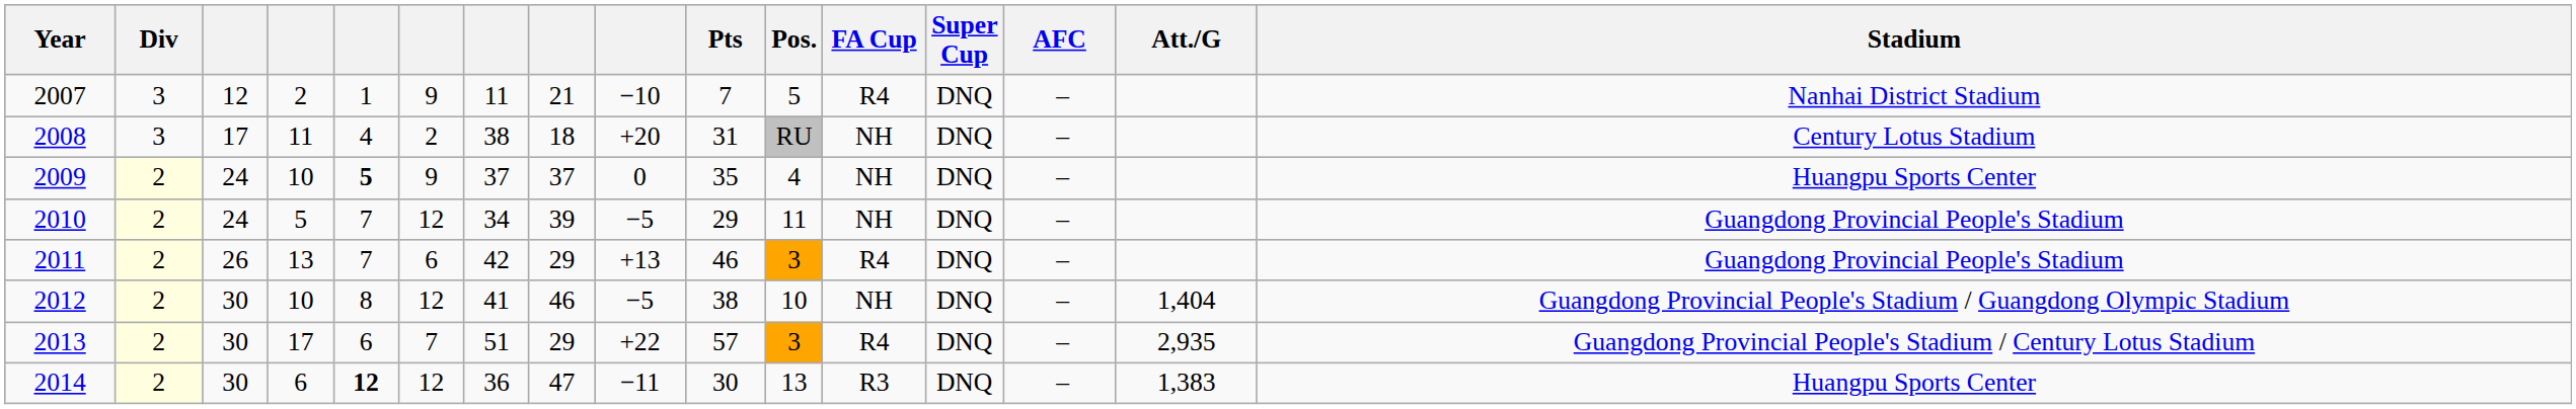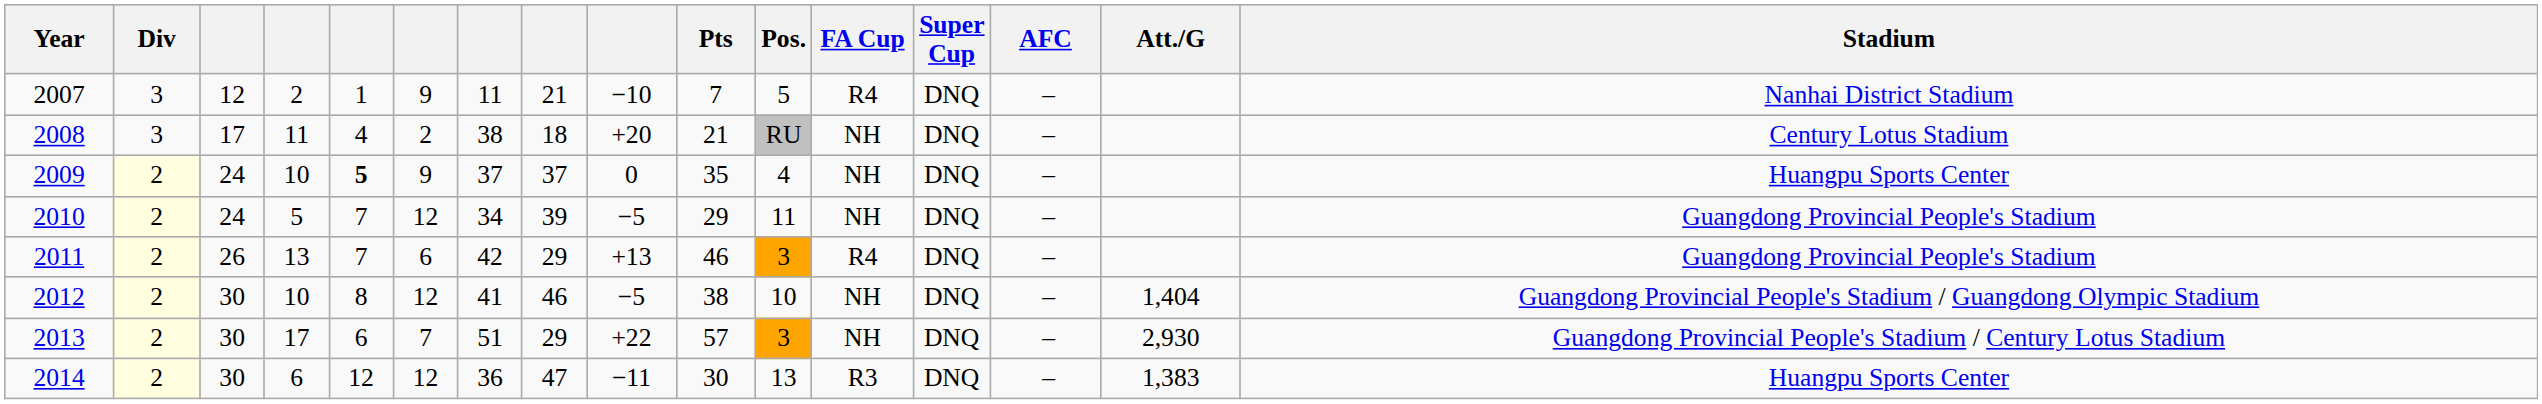2008 | Pts: 31 -> 21
2013 | FA Cup: R4 -> NH
2013 | Att./G: 2,935 -> 2,930
2014 | column 5: bold -> normal
